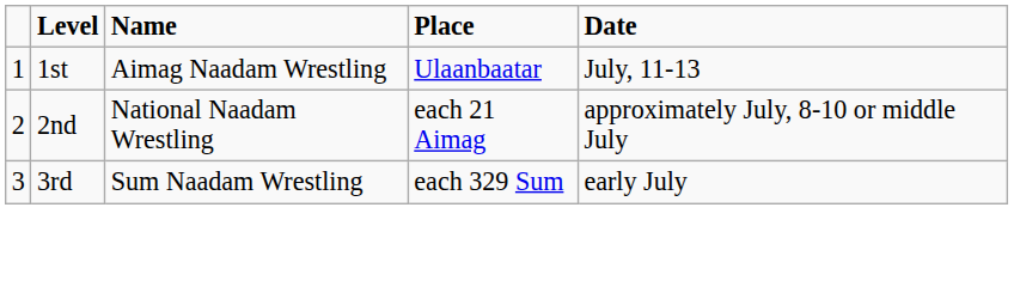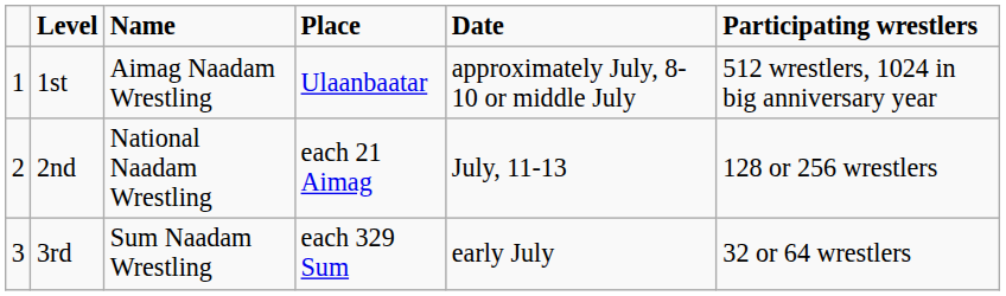+ column: Participating wrestlers | 512 wrestlers, 1024 in big anniversary year | 128 or 256 wrestlers | 32 or 64 wrestlers
1st | Date: July, 11-13 -> approximately July, 8-10 or middle July
2nd | Date: approximately July, 8-10 or middle July -> July, 11-13
